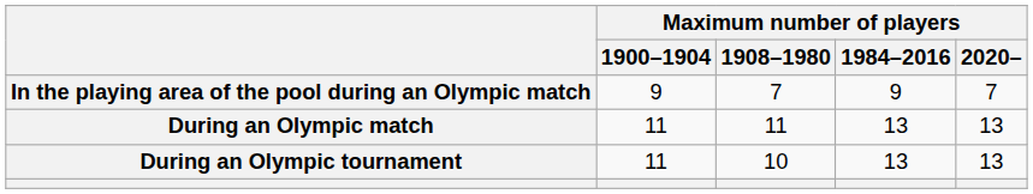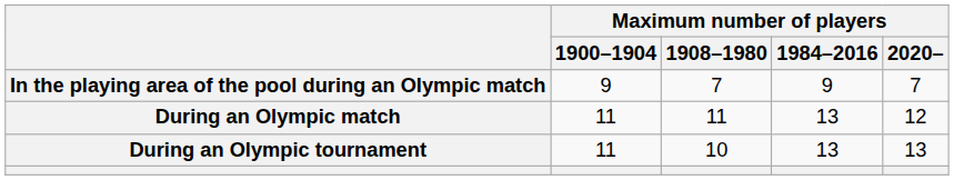During an Olympic match | Maximum number of players / 2020–: 13 -> 12
